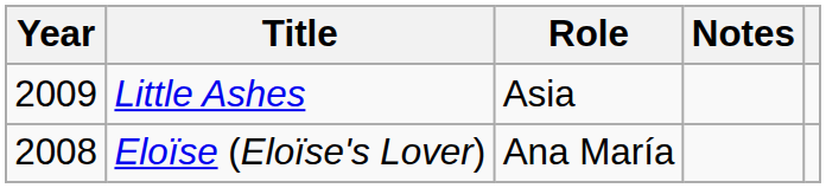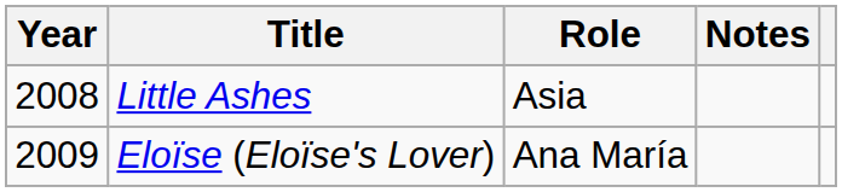Little Ashes | Year: 2009 -> 2008
Eloïse (Eloïse's Lover) | Year: 2008 -> 2009
